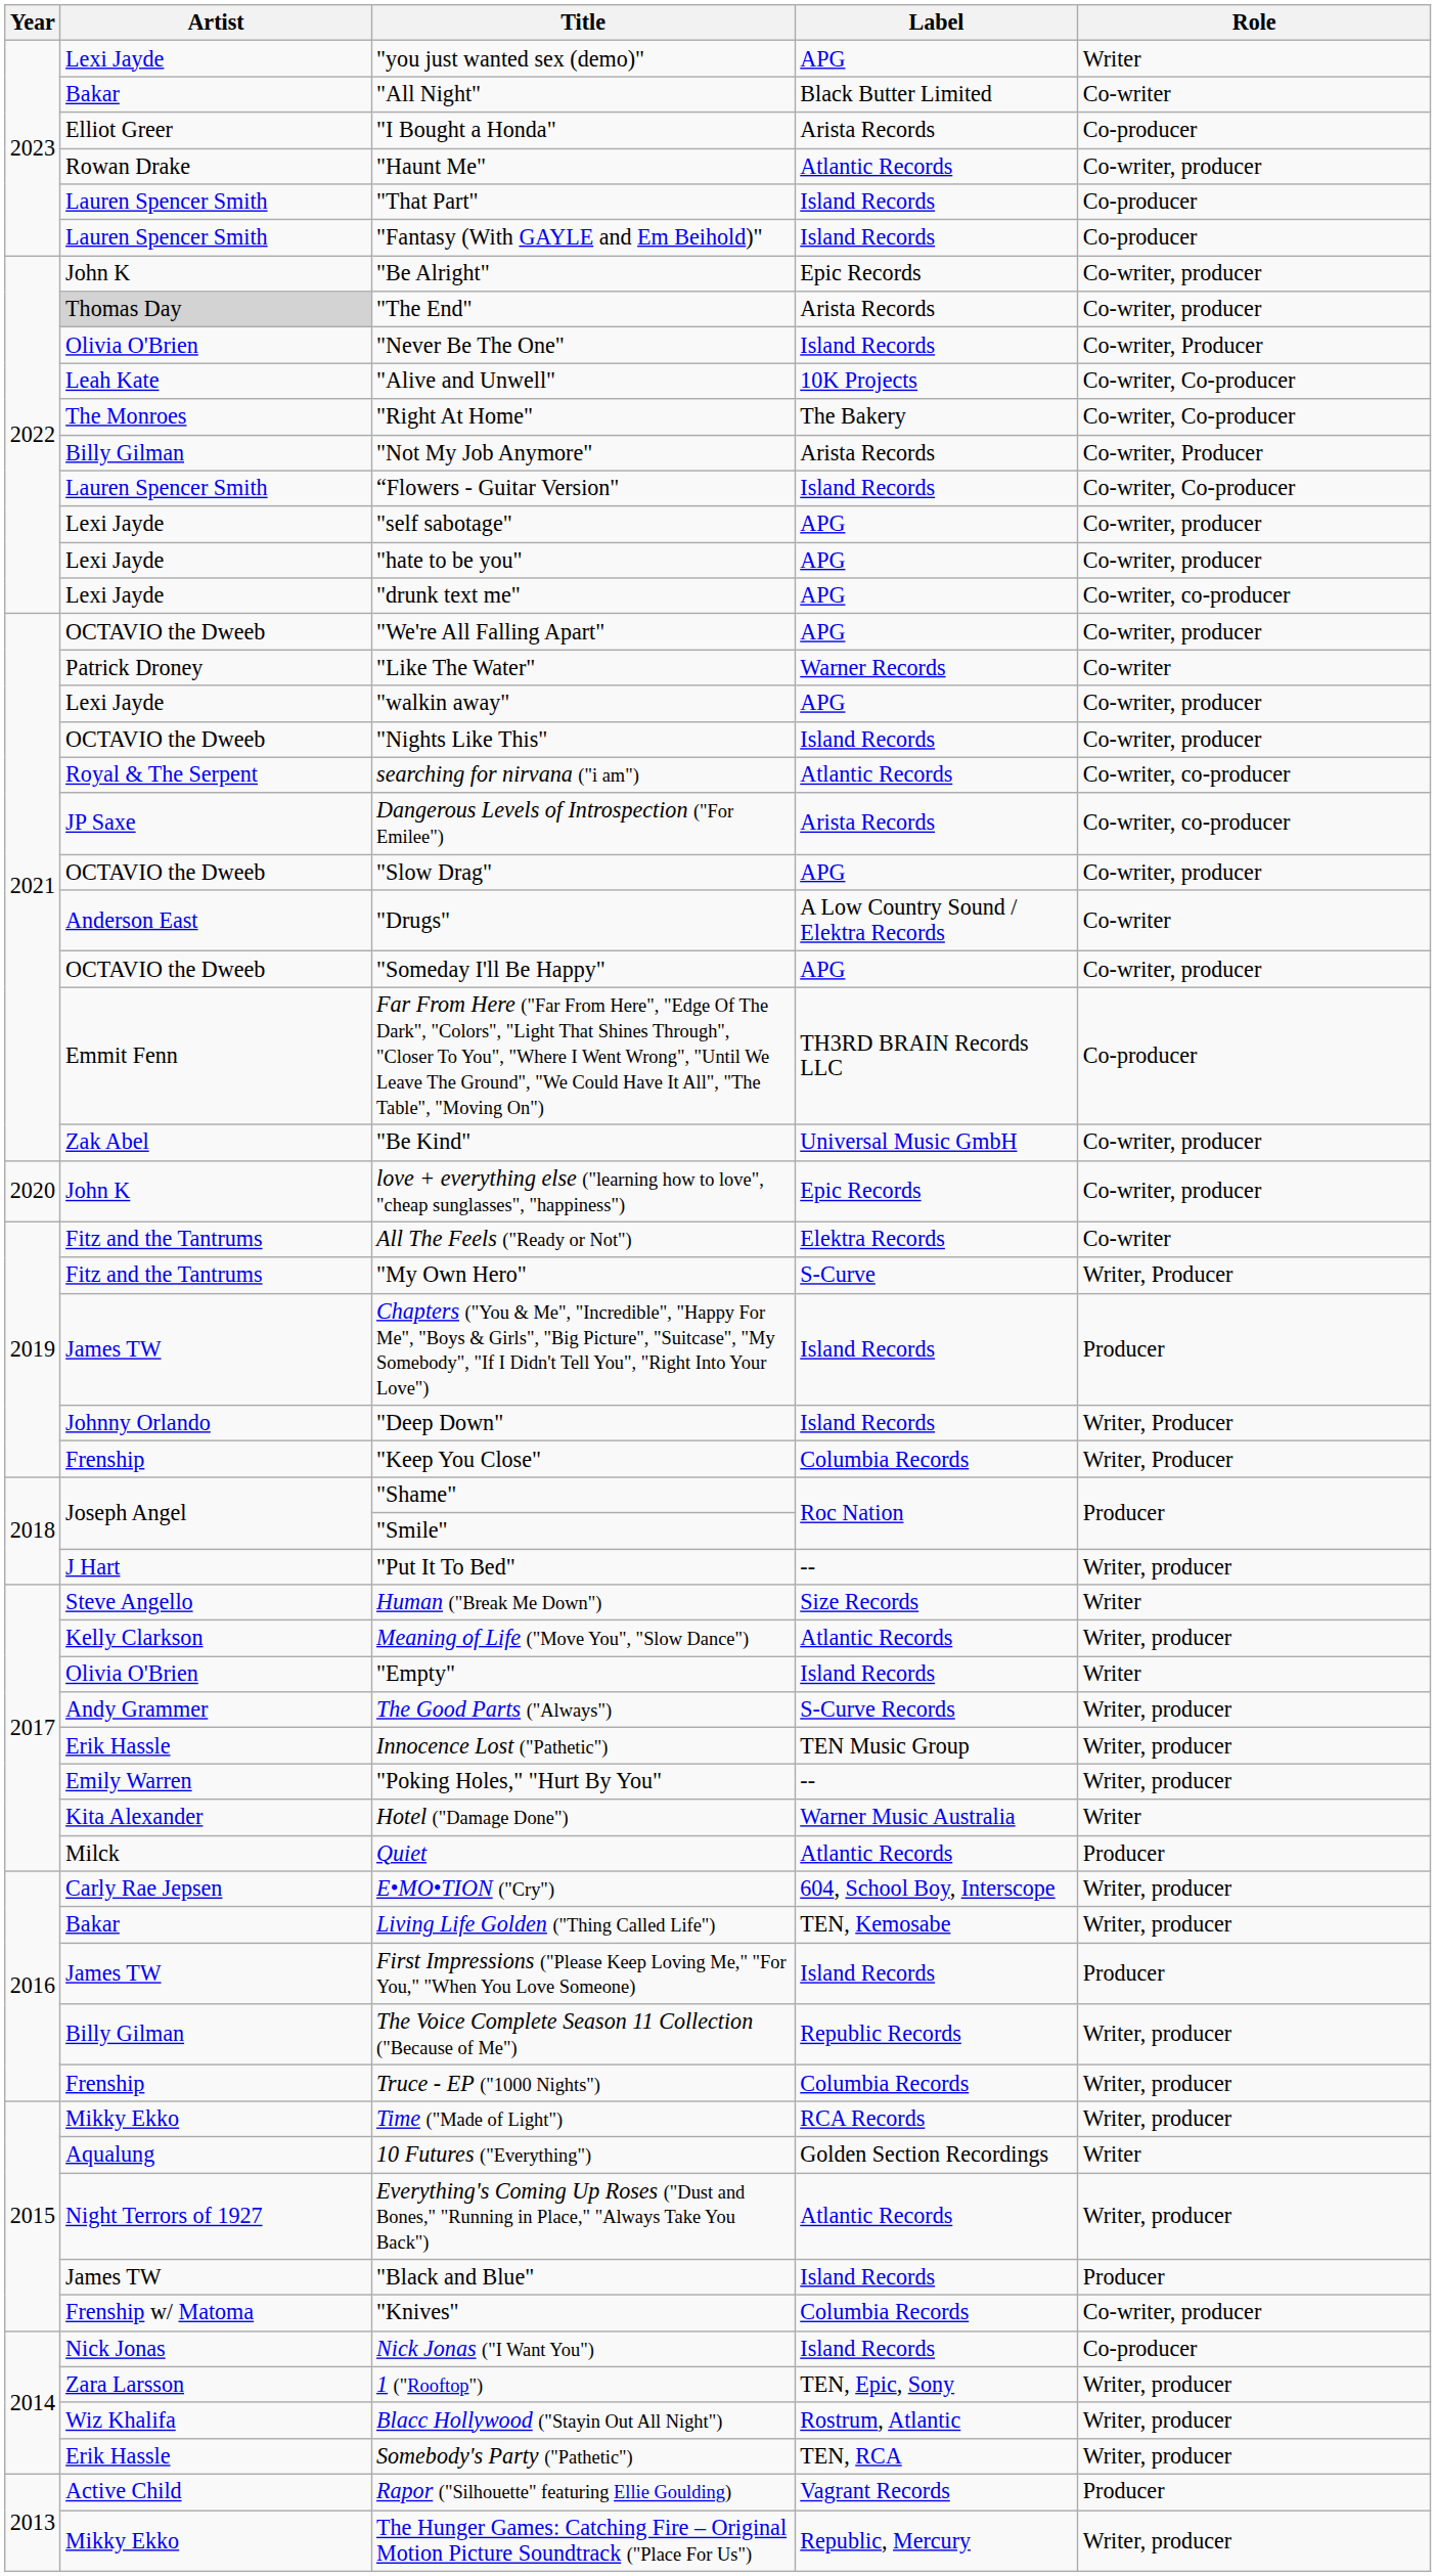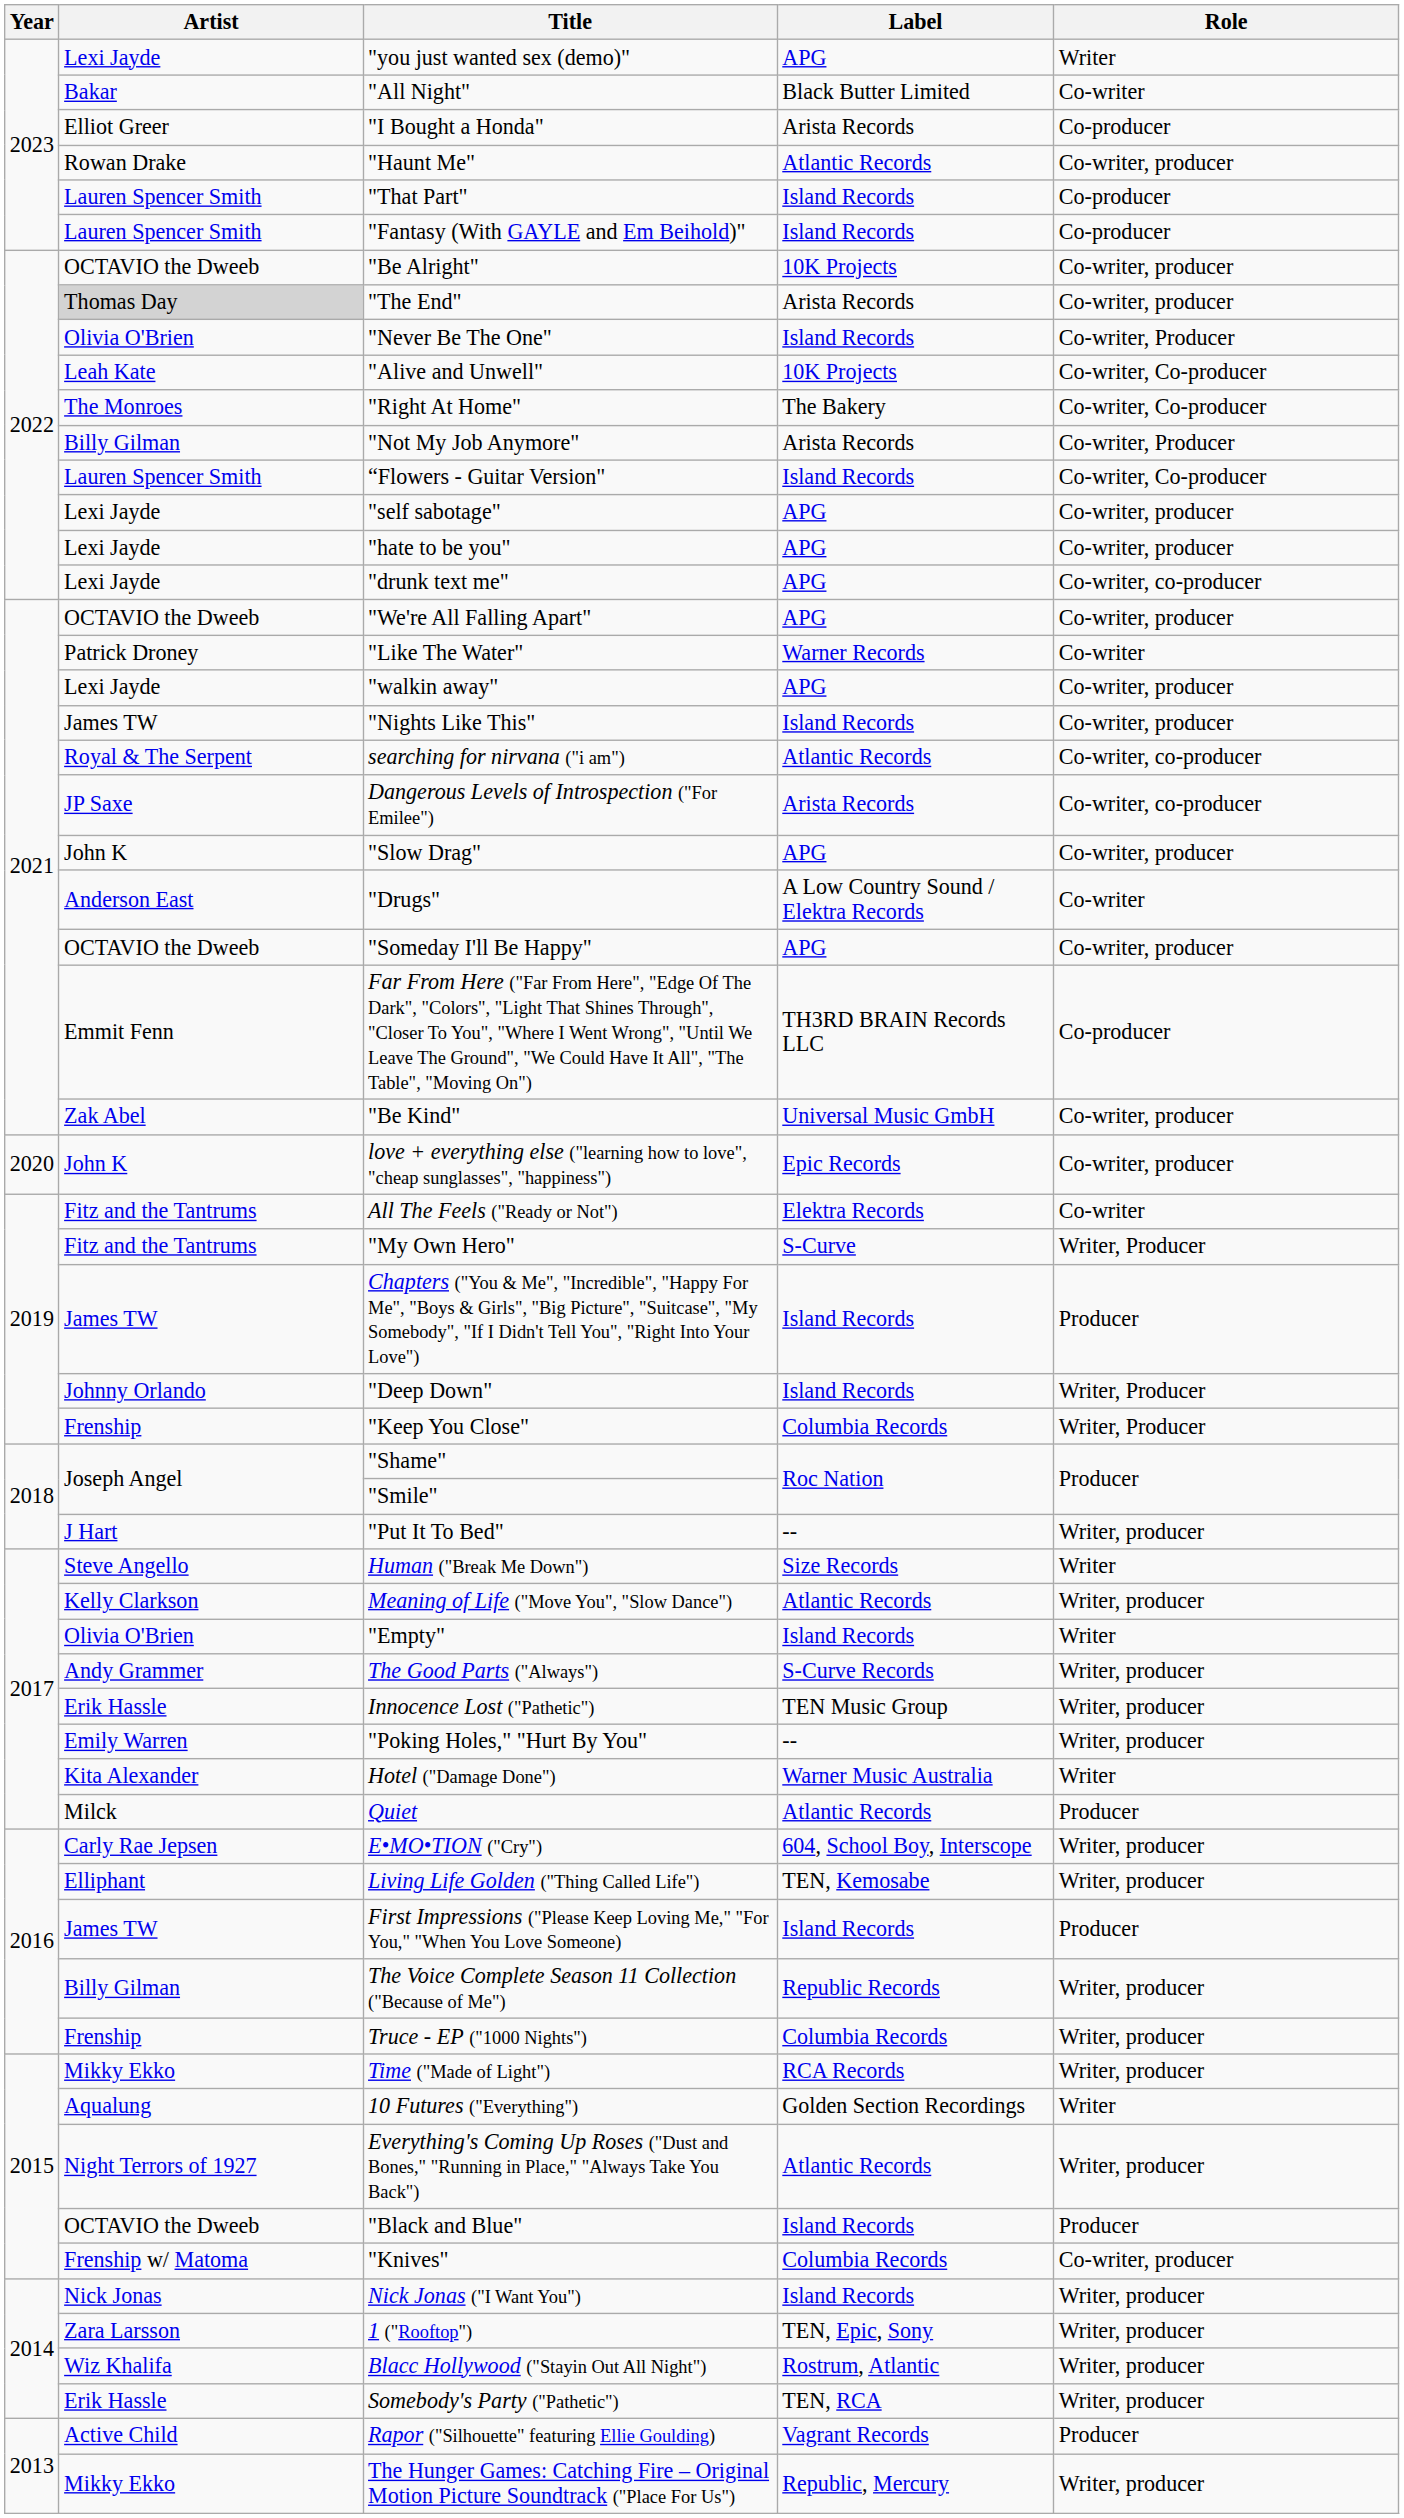"Be Alright" | Artist: John K -> OCTAVIO the Dweeb
"Be Alright" | Label: Epic Records -> 10K Projects
"Nights Like This" | Artist: OCTAVIO the Dweeb -> James TW
"Slow Drag" | Artist: OCTAVIO the Dweeb -> John K
Living Life Golden ("Thing Called Life") | Artist: Bakar -> Elliphant
"Black and Blue" | Artist: James TW -> OCTAVIO the Dweeb
Nick Jonas ("I Want You") | Role: Co-producer -> Writer, producer
